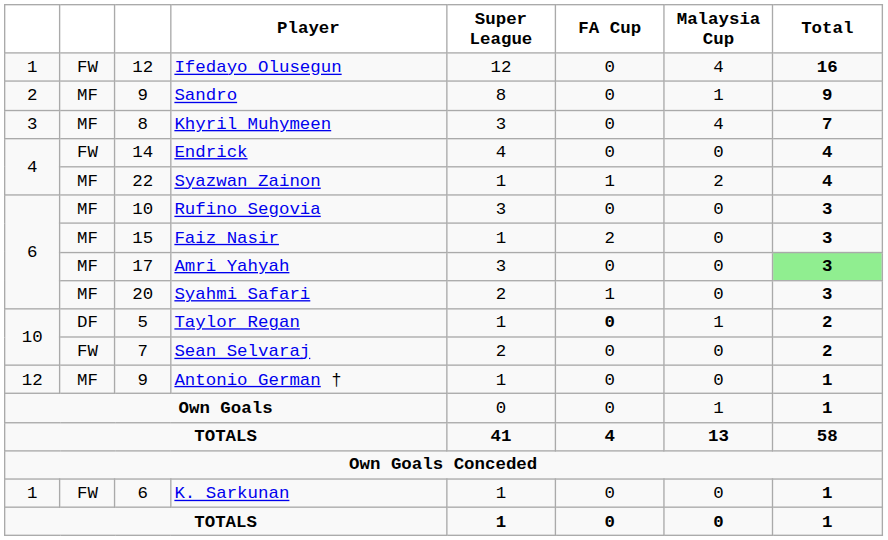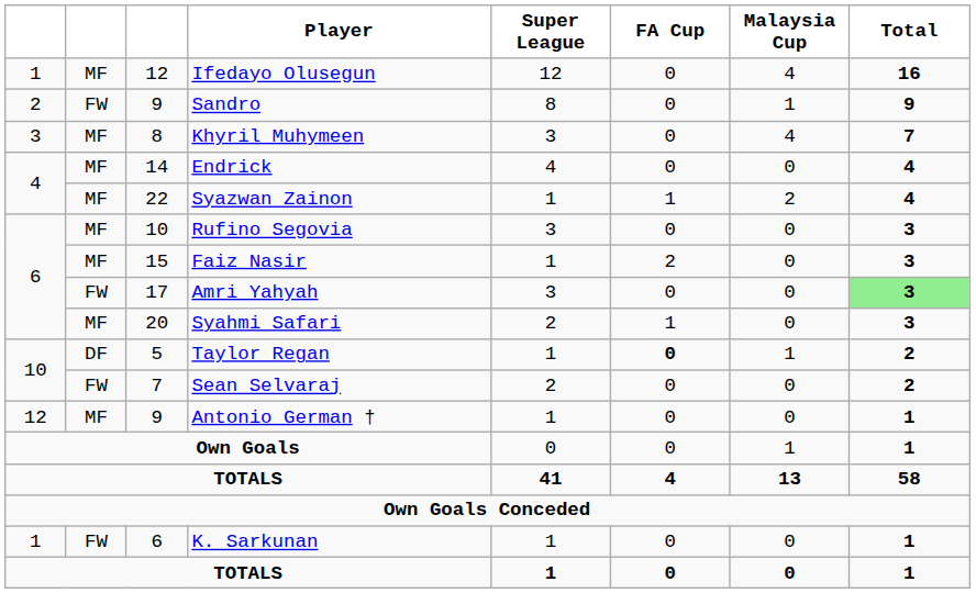Ifedayo Olusegun | column 2: FW -> MF
Sandro | column 2: MF -> FW
Endrick | column 2: FW -> MF
Amri Yahyah | column 2: MF -> FW
